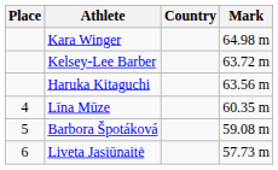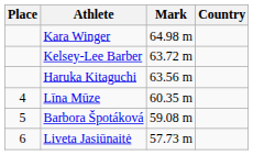columns swapped: Country <-> Mark
